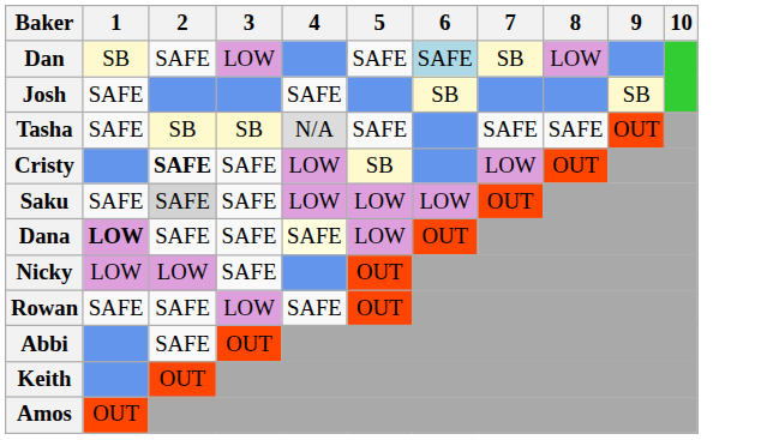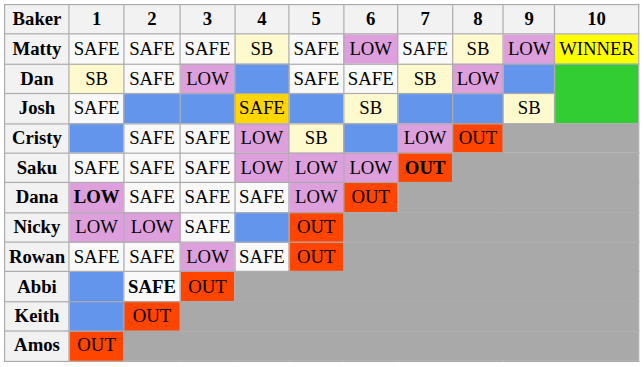+ row: Matty | SAFE | SAFE | SAFE | SB | SAFE | LOW | SAFE | SB | LOW | WINNER
Dan | 6: lightblue background -> no background
Josh | 4: no background -> gold background
- row: Tasha | SAFE | SB | SB | N/A | SAFE | SAFE | SAFE | OUT
Cristy | 2: bold -> normal
Saku | 2: lightgrey background -> no background
Saku | 7: normal -> bold
Dana | 4: lightyellow background -> no background
Abbi | 2: normal -> bold
